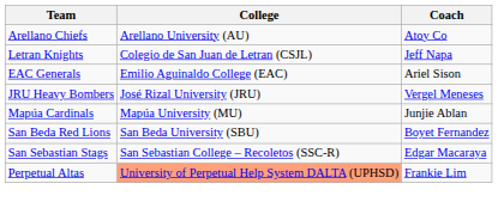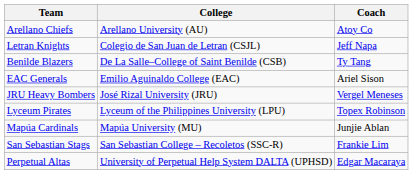+ row: Benilde Blazers | De La Salle–College of Saint Benilde (CSB) | Ty Tang
+ row: Lyceum Pirates | Lyceum of the Philippines University (LPU) | Topex Robinson
- row: San Beda Red Lions | San Beda University (SBU) | Boyet Fernandez
San Sebastian Stags | Coach: Edgar Macaraya -> Frankie Lim
Perpetual Altas | College: lightsalmon background -> no background
Perpetual Altas | Coach: Frankie Lim -> Edgar Macaraya
